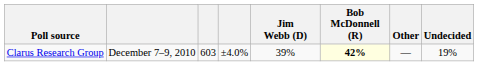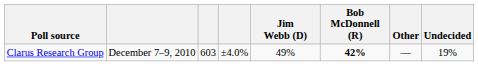Clarus Research Group | Jim Webb (D): 39% -> 49%
Clarus Research Group | Bob McDonnell (R): lightyellow background -> no background
